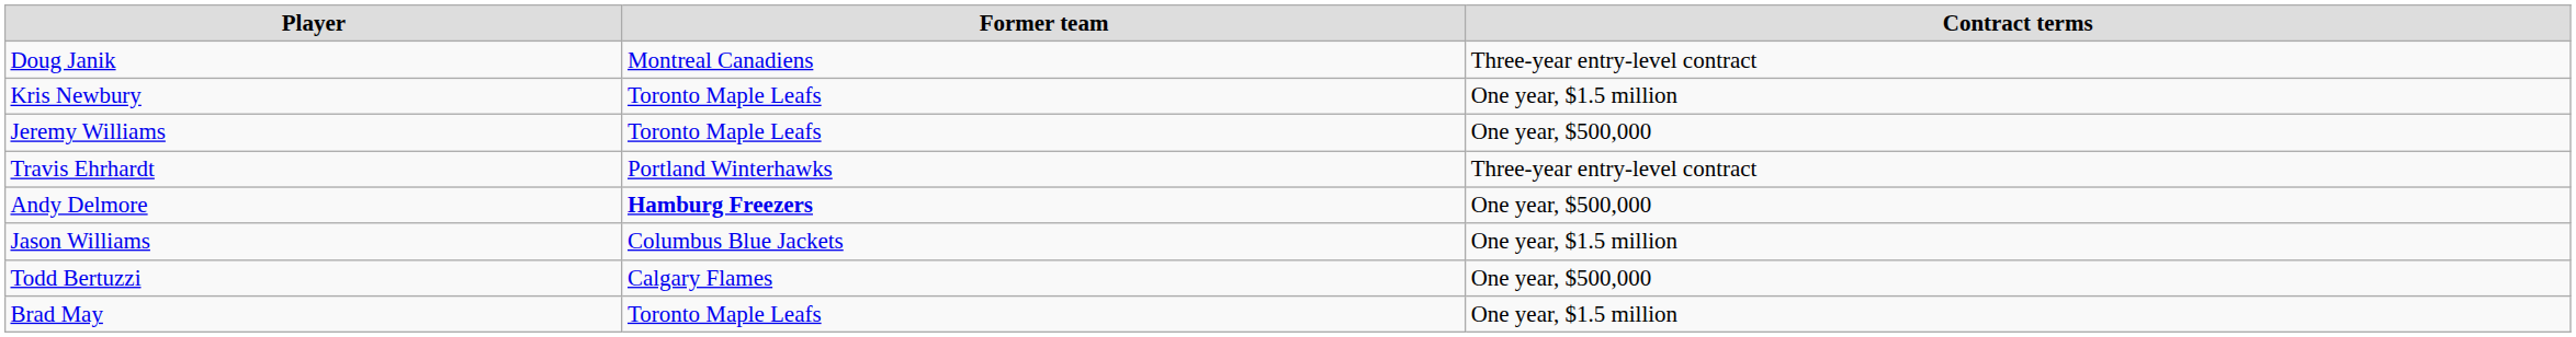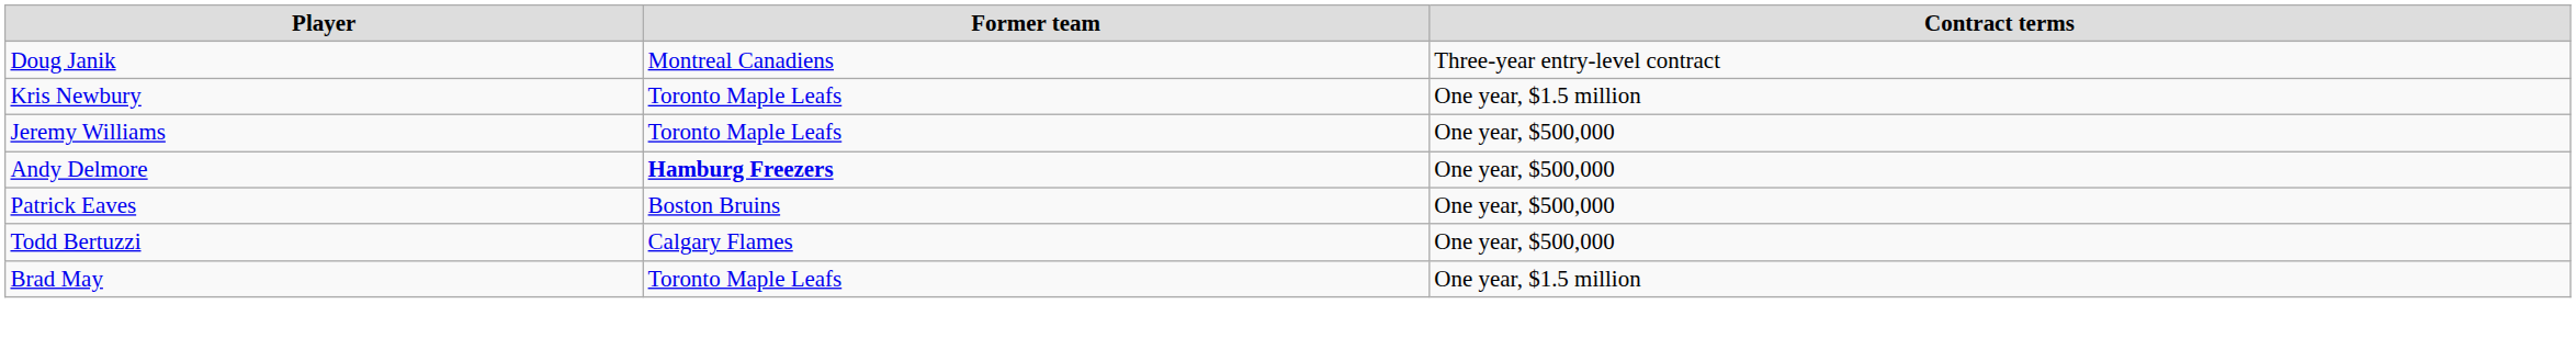- row: Travis Ehrhardt | Portland Winterhawks | Three-year entry-level contract
+ row: Patrick Eaves | Boston Bruins | One year, $500,000
- row: Jason Williams | Columbus Blue Jackets | One year, $1.5 million
